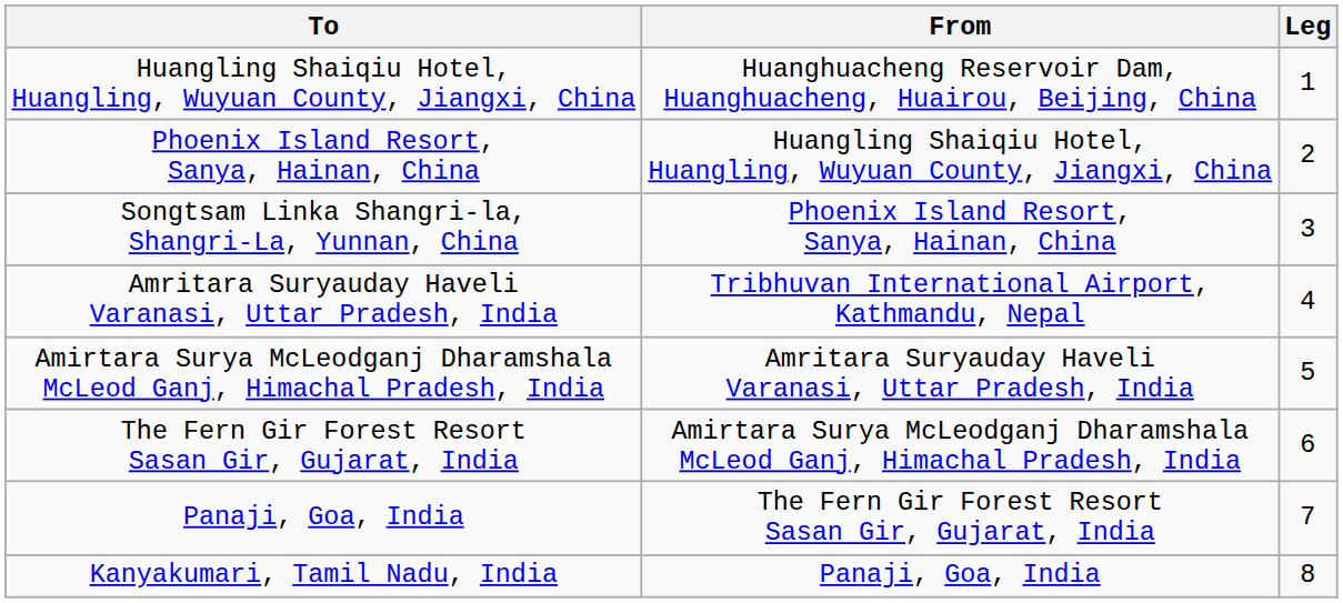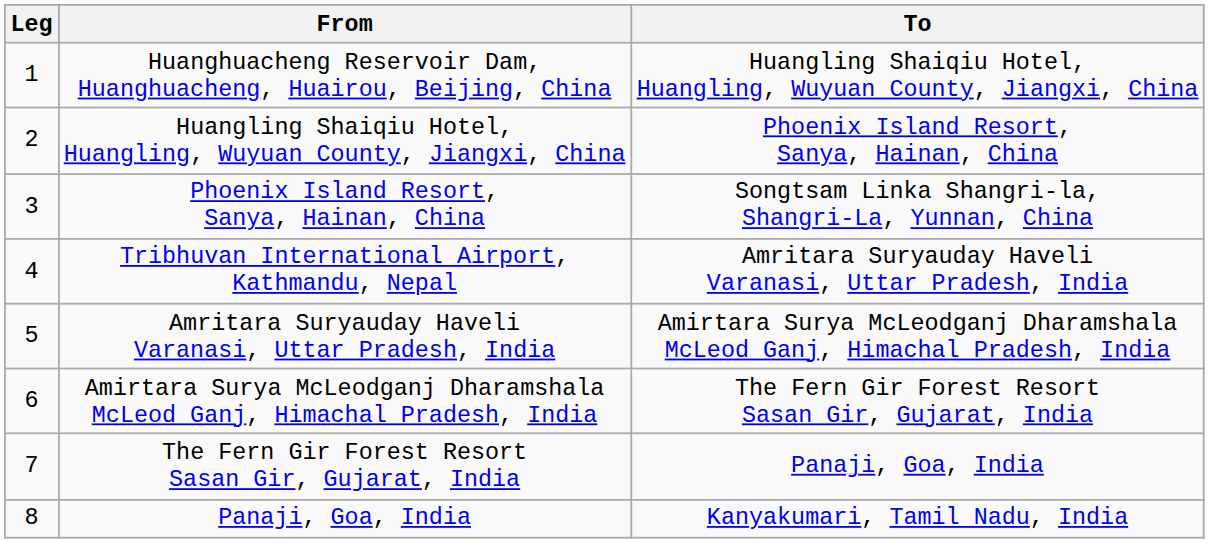columns swapped: Leg <-> To
